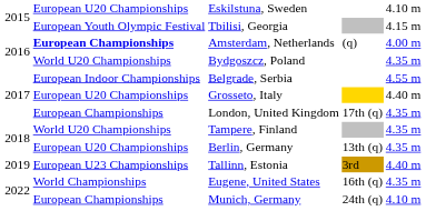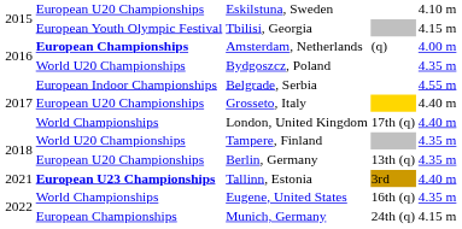London, United Kingdom | column 2: European Championships -> World Championships
London, United Kingdom | column 5: 4.35 m -> 4.40 m
Tallinn, Estonia | column 1: 2019 -> 2021
Tallinn, Estonia | column 2: normal -> bold
Munich, Germany | column 5: 4.10 m -> 4.15 m
